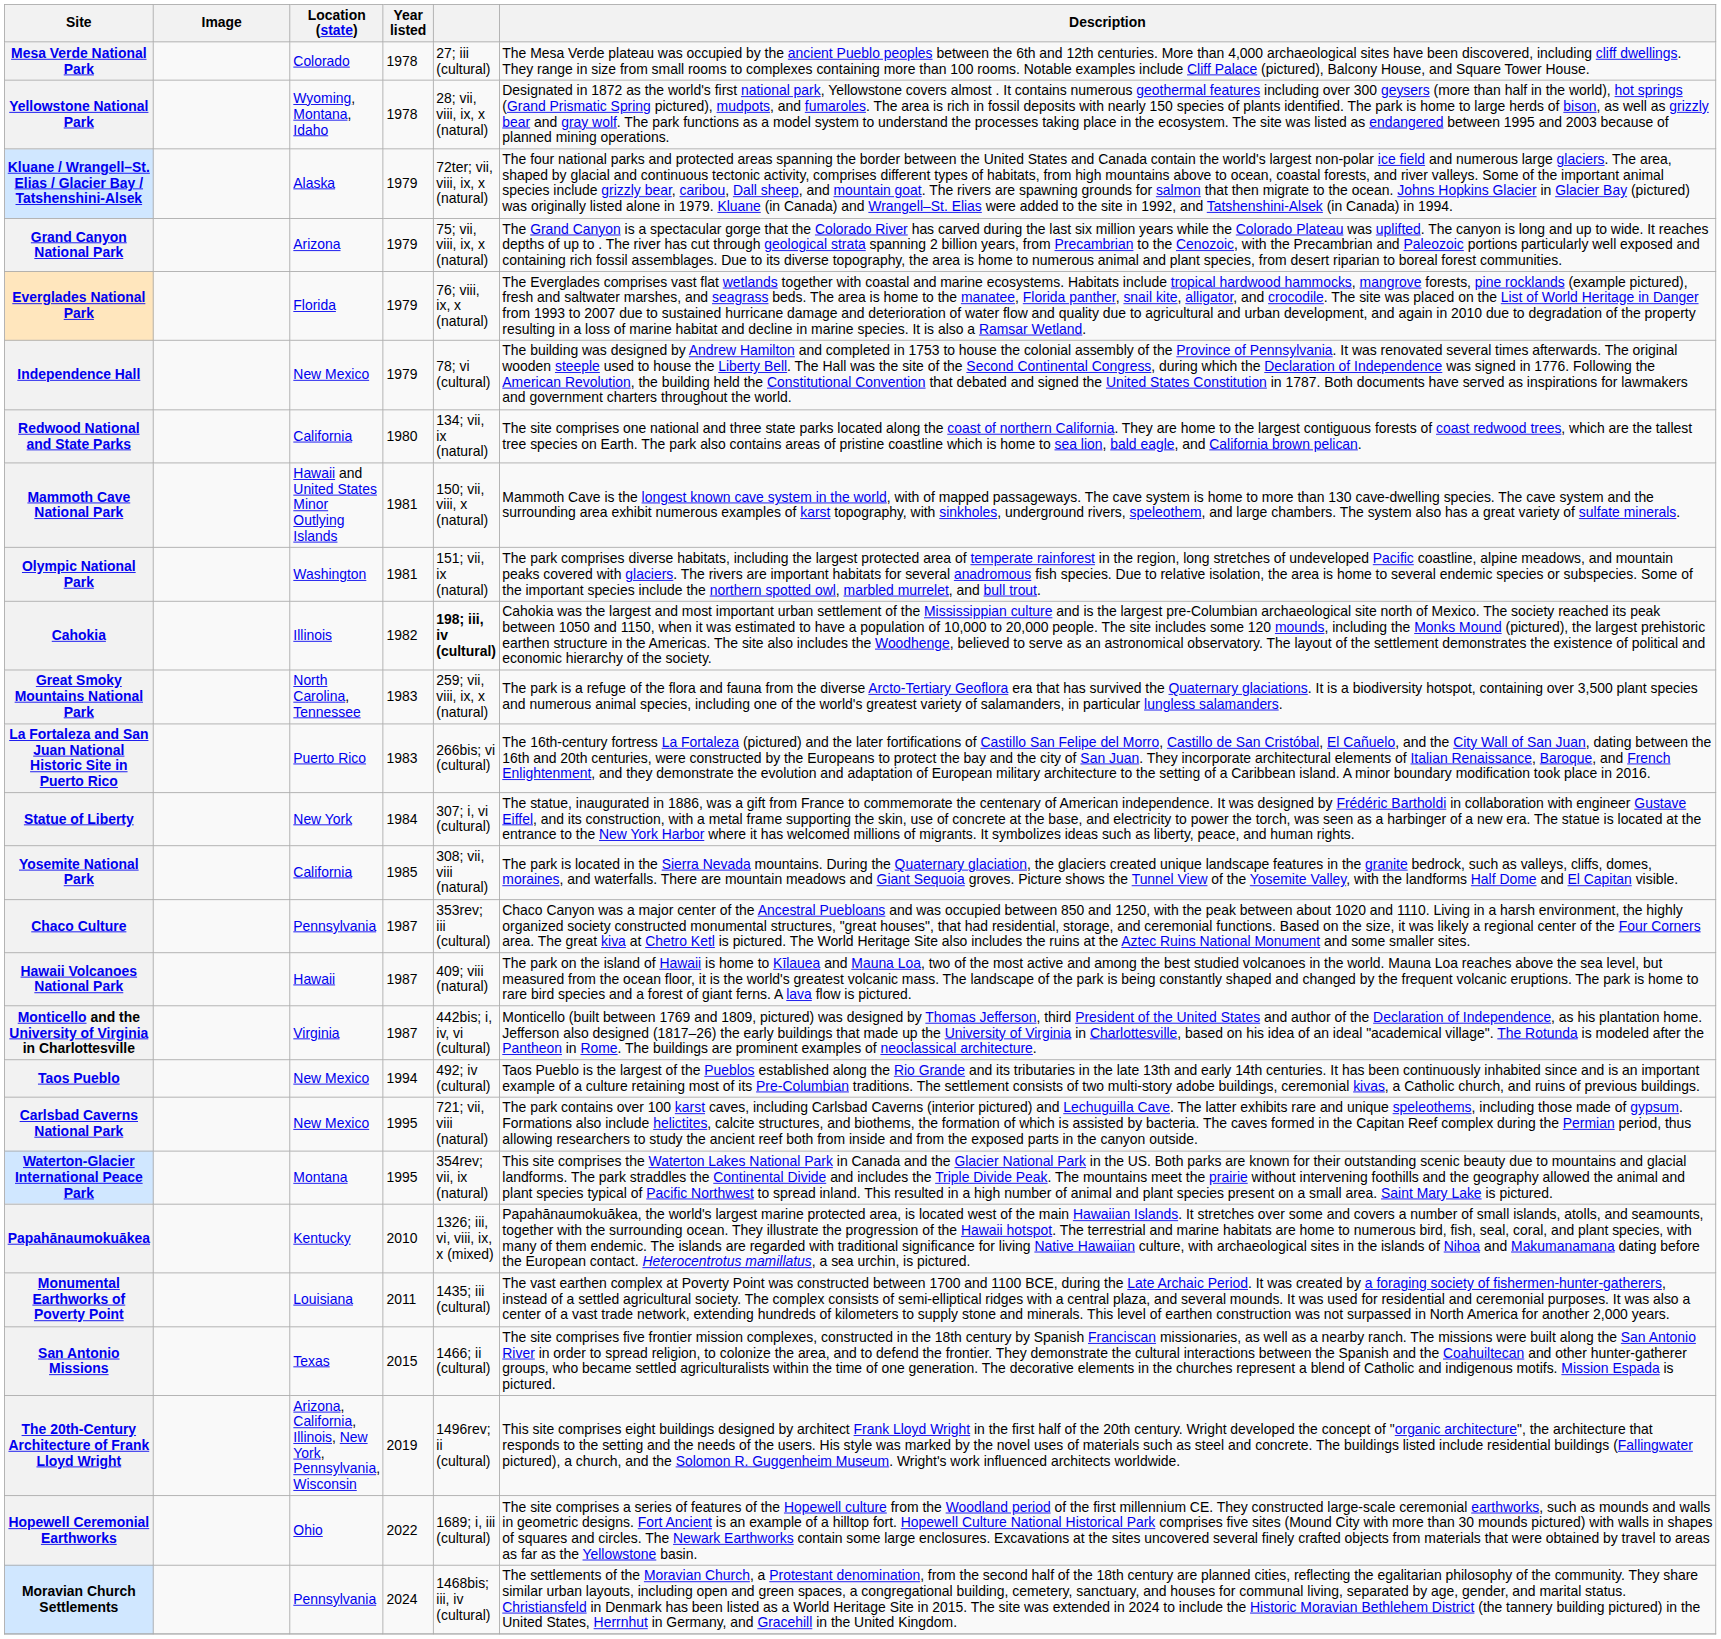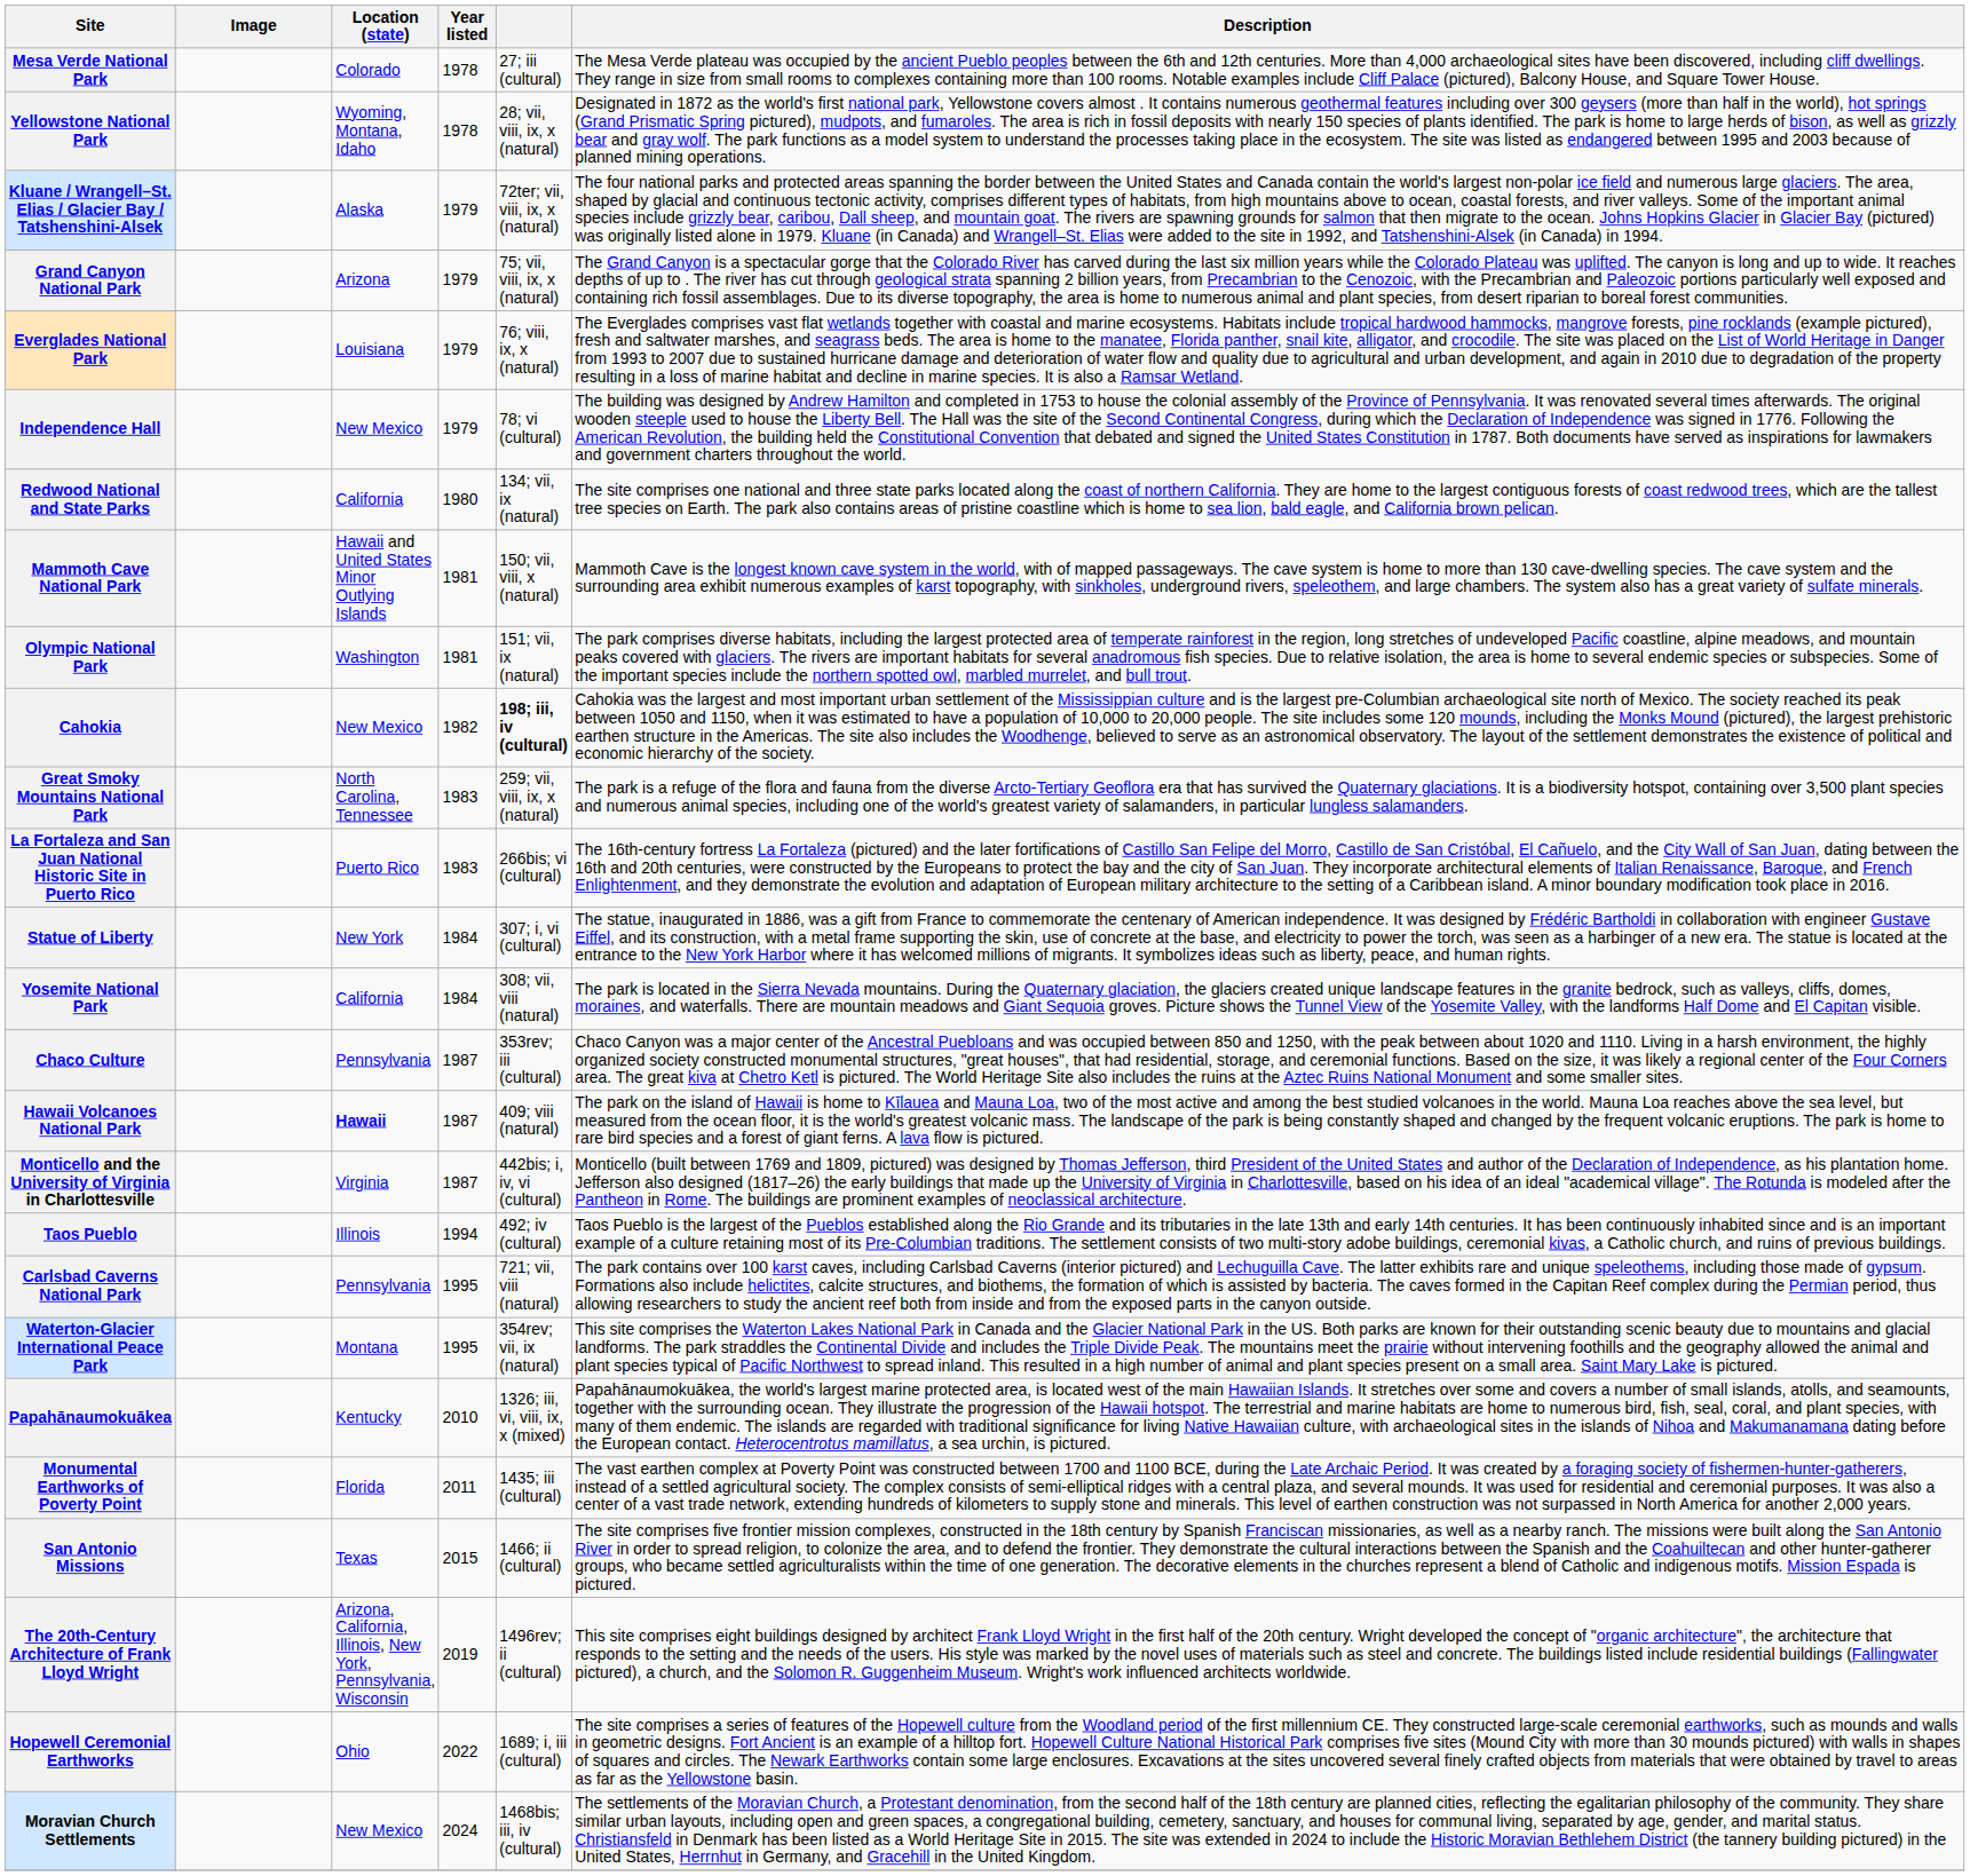Everglades National Park | Location (state): Florida -> Louisiana
Cahokia | Location (state): Illinois -> New Mexico
Yosemite National Park | Year listed: 1985 -> 1984
Hawaii Volcanoes National Park | Location (state): normal -> bold
Taos Pueblo | Location (state): New Mexico -> Illinois
Carlsbad Caverns National Park | Location (state): New Mexico -> Pennsylvania
Monumental Earthworks of Poverty Point | Location (state): Louisiana -> Florida
Moravian Church Settlements | Location (state): Pennsylvania -> New Mexico
